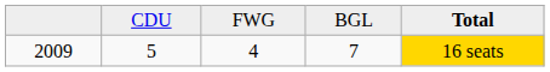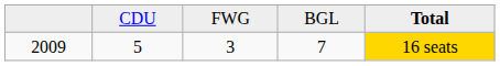2009 | column 3: 4 -> 3
